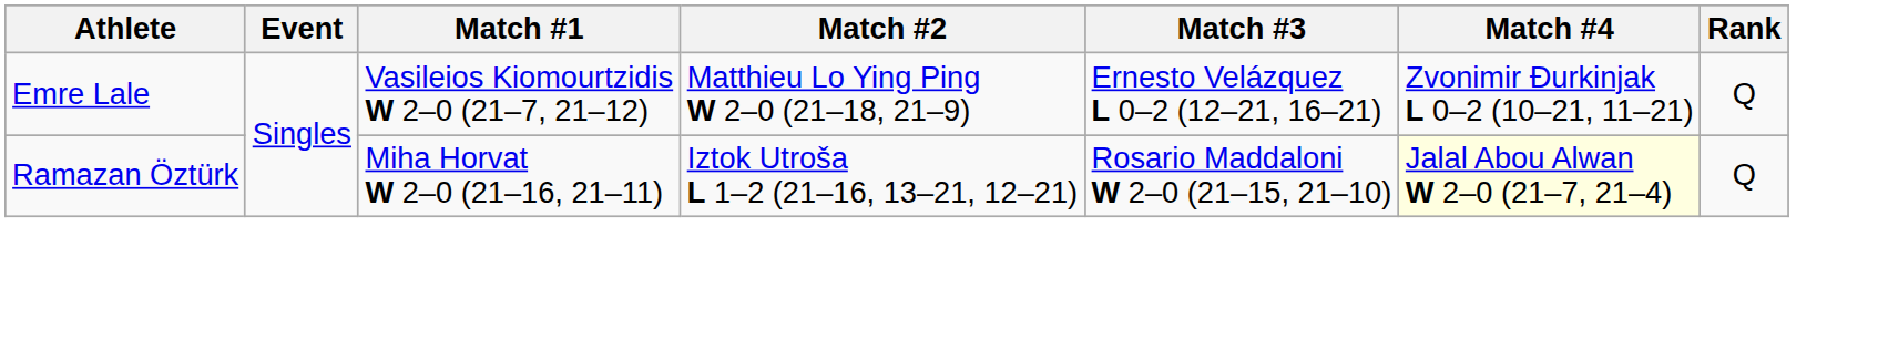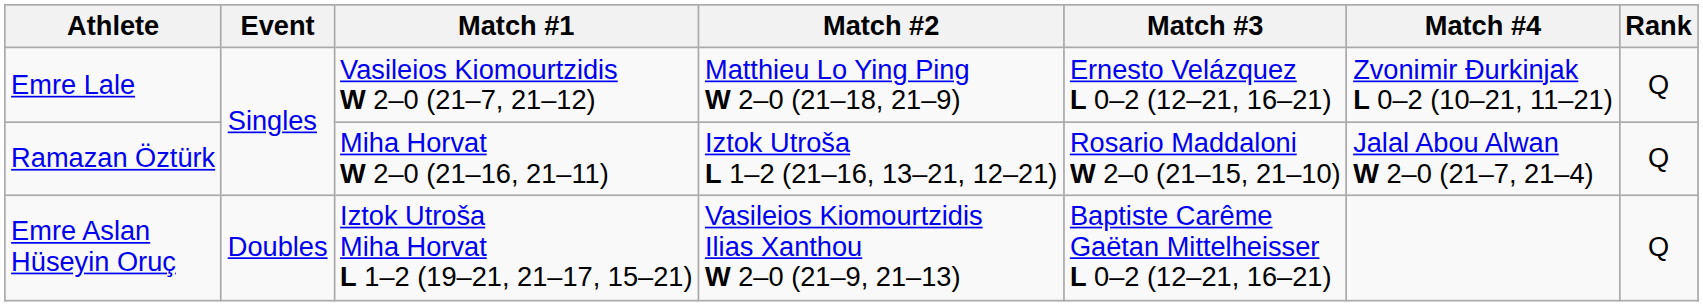Ramazan Öztürk | Match #4: lightyellow background -> no background
+ row: Emre Aslan Hüseyin Oruç | Doubles | Iztok Utroša Miha Horvat L 1–2 (19–21, 21–17, 15–21) | Vasileios Kiomourtzidis Ilias Xanthou W 2–0 (21–9, 21–13) | Baptiste Carême Gaëtan Mittelheisser L 0–2 (12–21, 16–21) | Q
